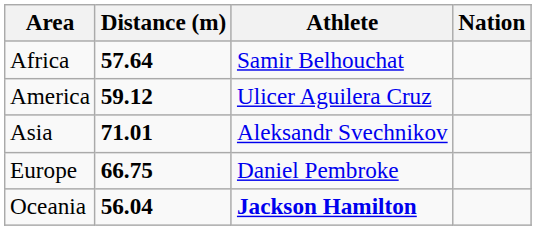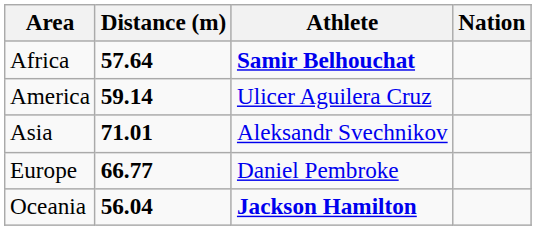Africa | Athlete: normal -> bold
America | Distance (m): 59.12 -> 59.14
Europe | Distance (m): 66.75 -> 66.77
